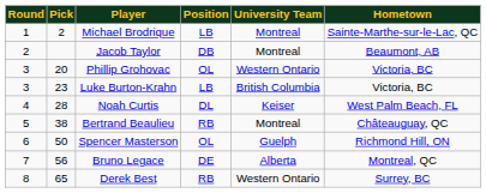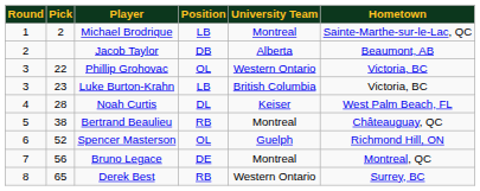Jacob Taylor | University Team: Montreal -> Alberta
Phillip Grohovac | Pick: 20 -> 22
Spencer Masterson | Pick: 50 -> 52
Bruno Legace | University Team: Alberta -> Montreal
